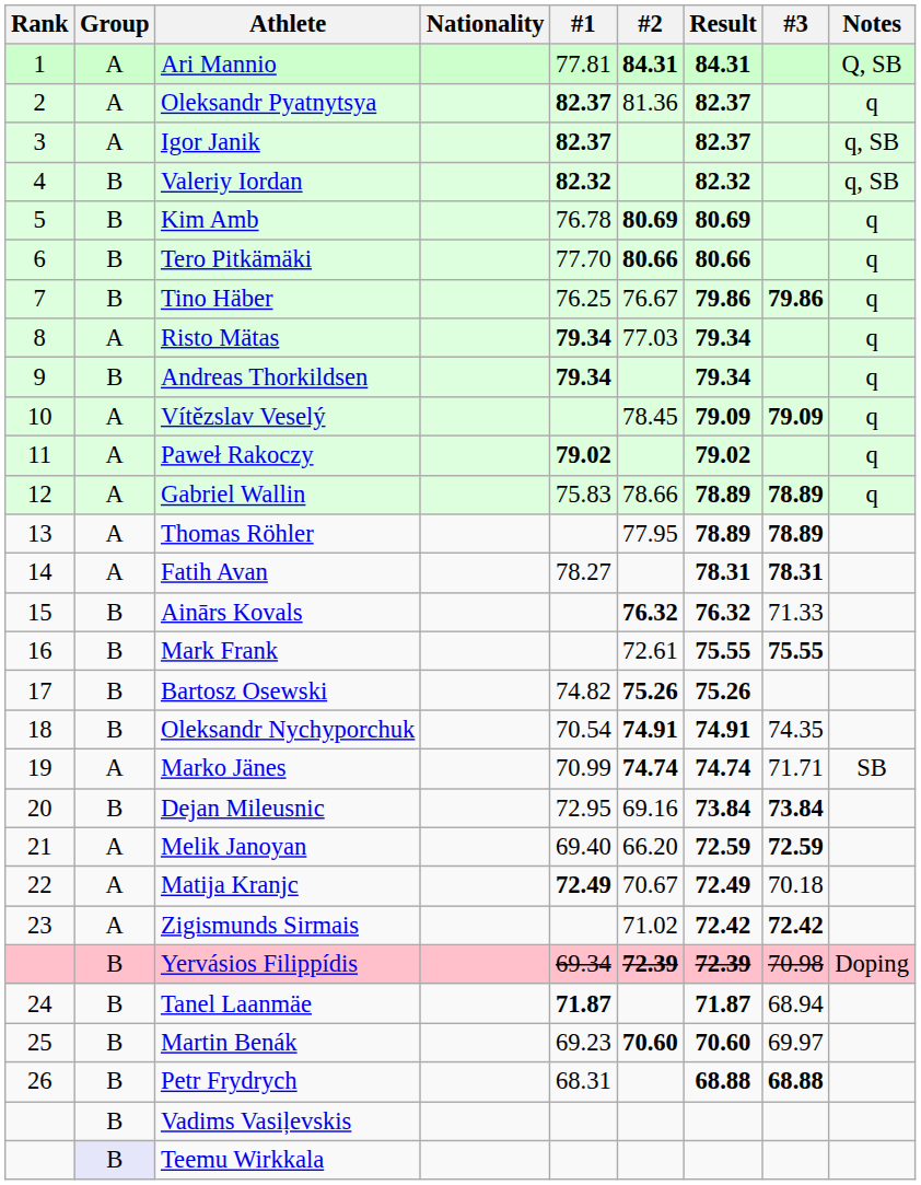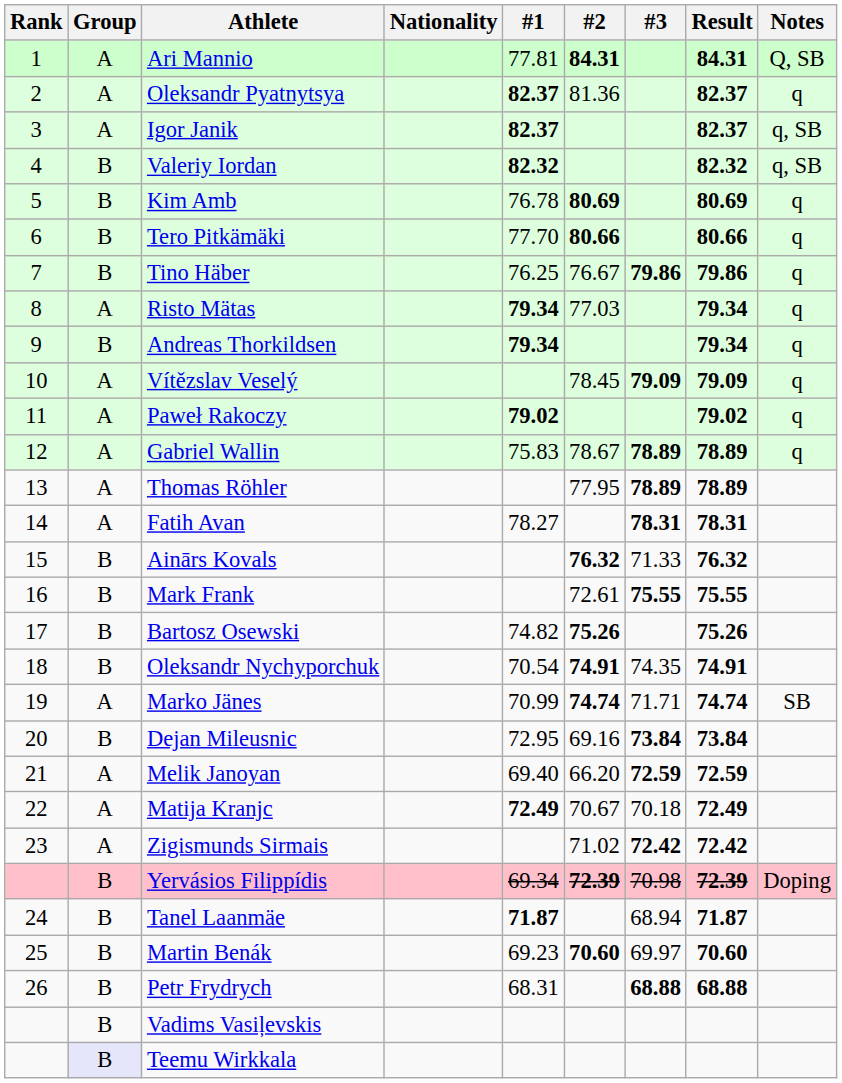columns swapped: #3 <-> Result
Gabriel Wallin | #2: 78.66 -> 78.67
